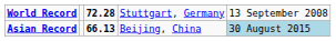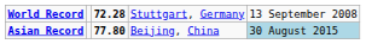Asian Record | column 3: 66.13 -> 77.80
